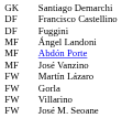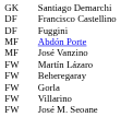- row: MF | Ángel Landoni
+ row: FW | Beheregaray
